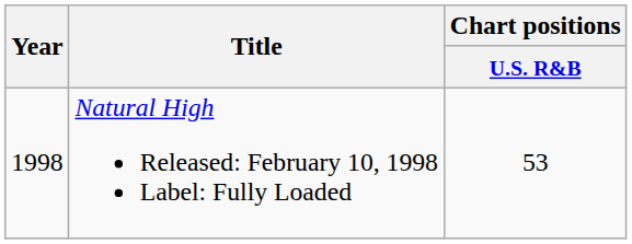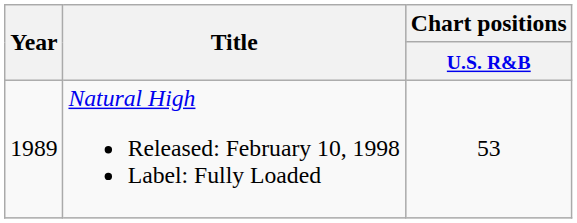Natural High Released: February 10, 1998 Label: Fully Loaded | Year: 1998 -> 1989
